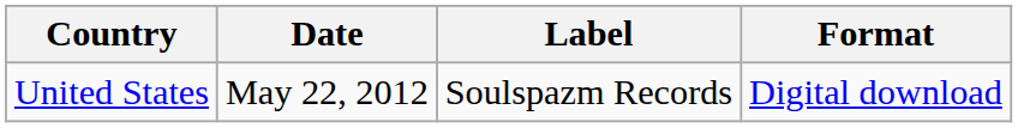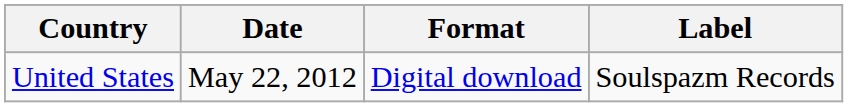columns swapped: Format <-> Label
